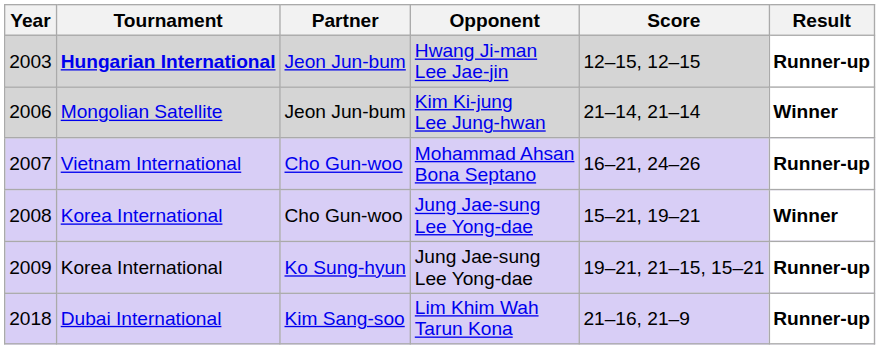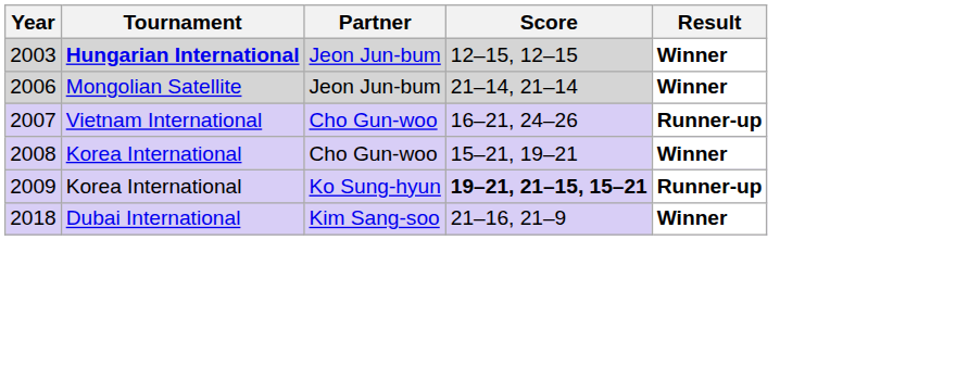- column: Opponent | Hwang Ji-man Lee Jae-jin | Kim Ki-jung Lee Jung-hwan | Mohammad Ahsan Bona Septano | Jung Jae-sung Lee Yong-dae | Jung Jae-sung Lee Yong-dae | Lim Khim Wah Tarun Kona
2003 | Result: Runner-up -> Winner
2009 | Score: normal -> bold
2018 | Result: Runner-up -> Winner
